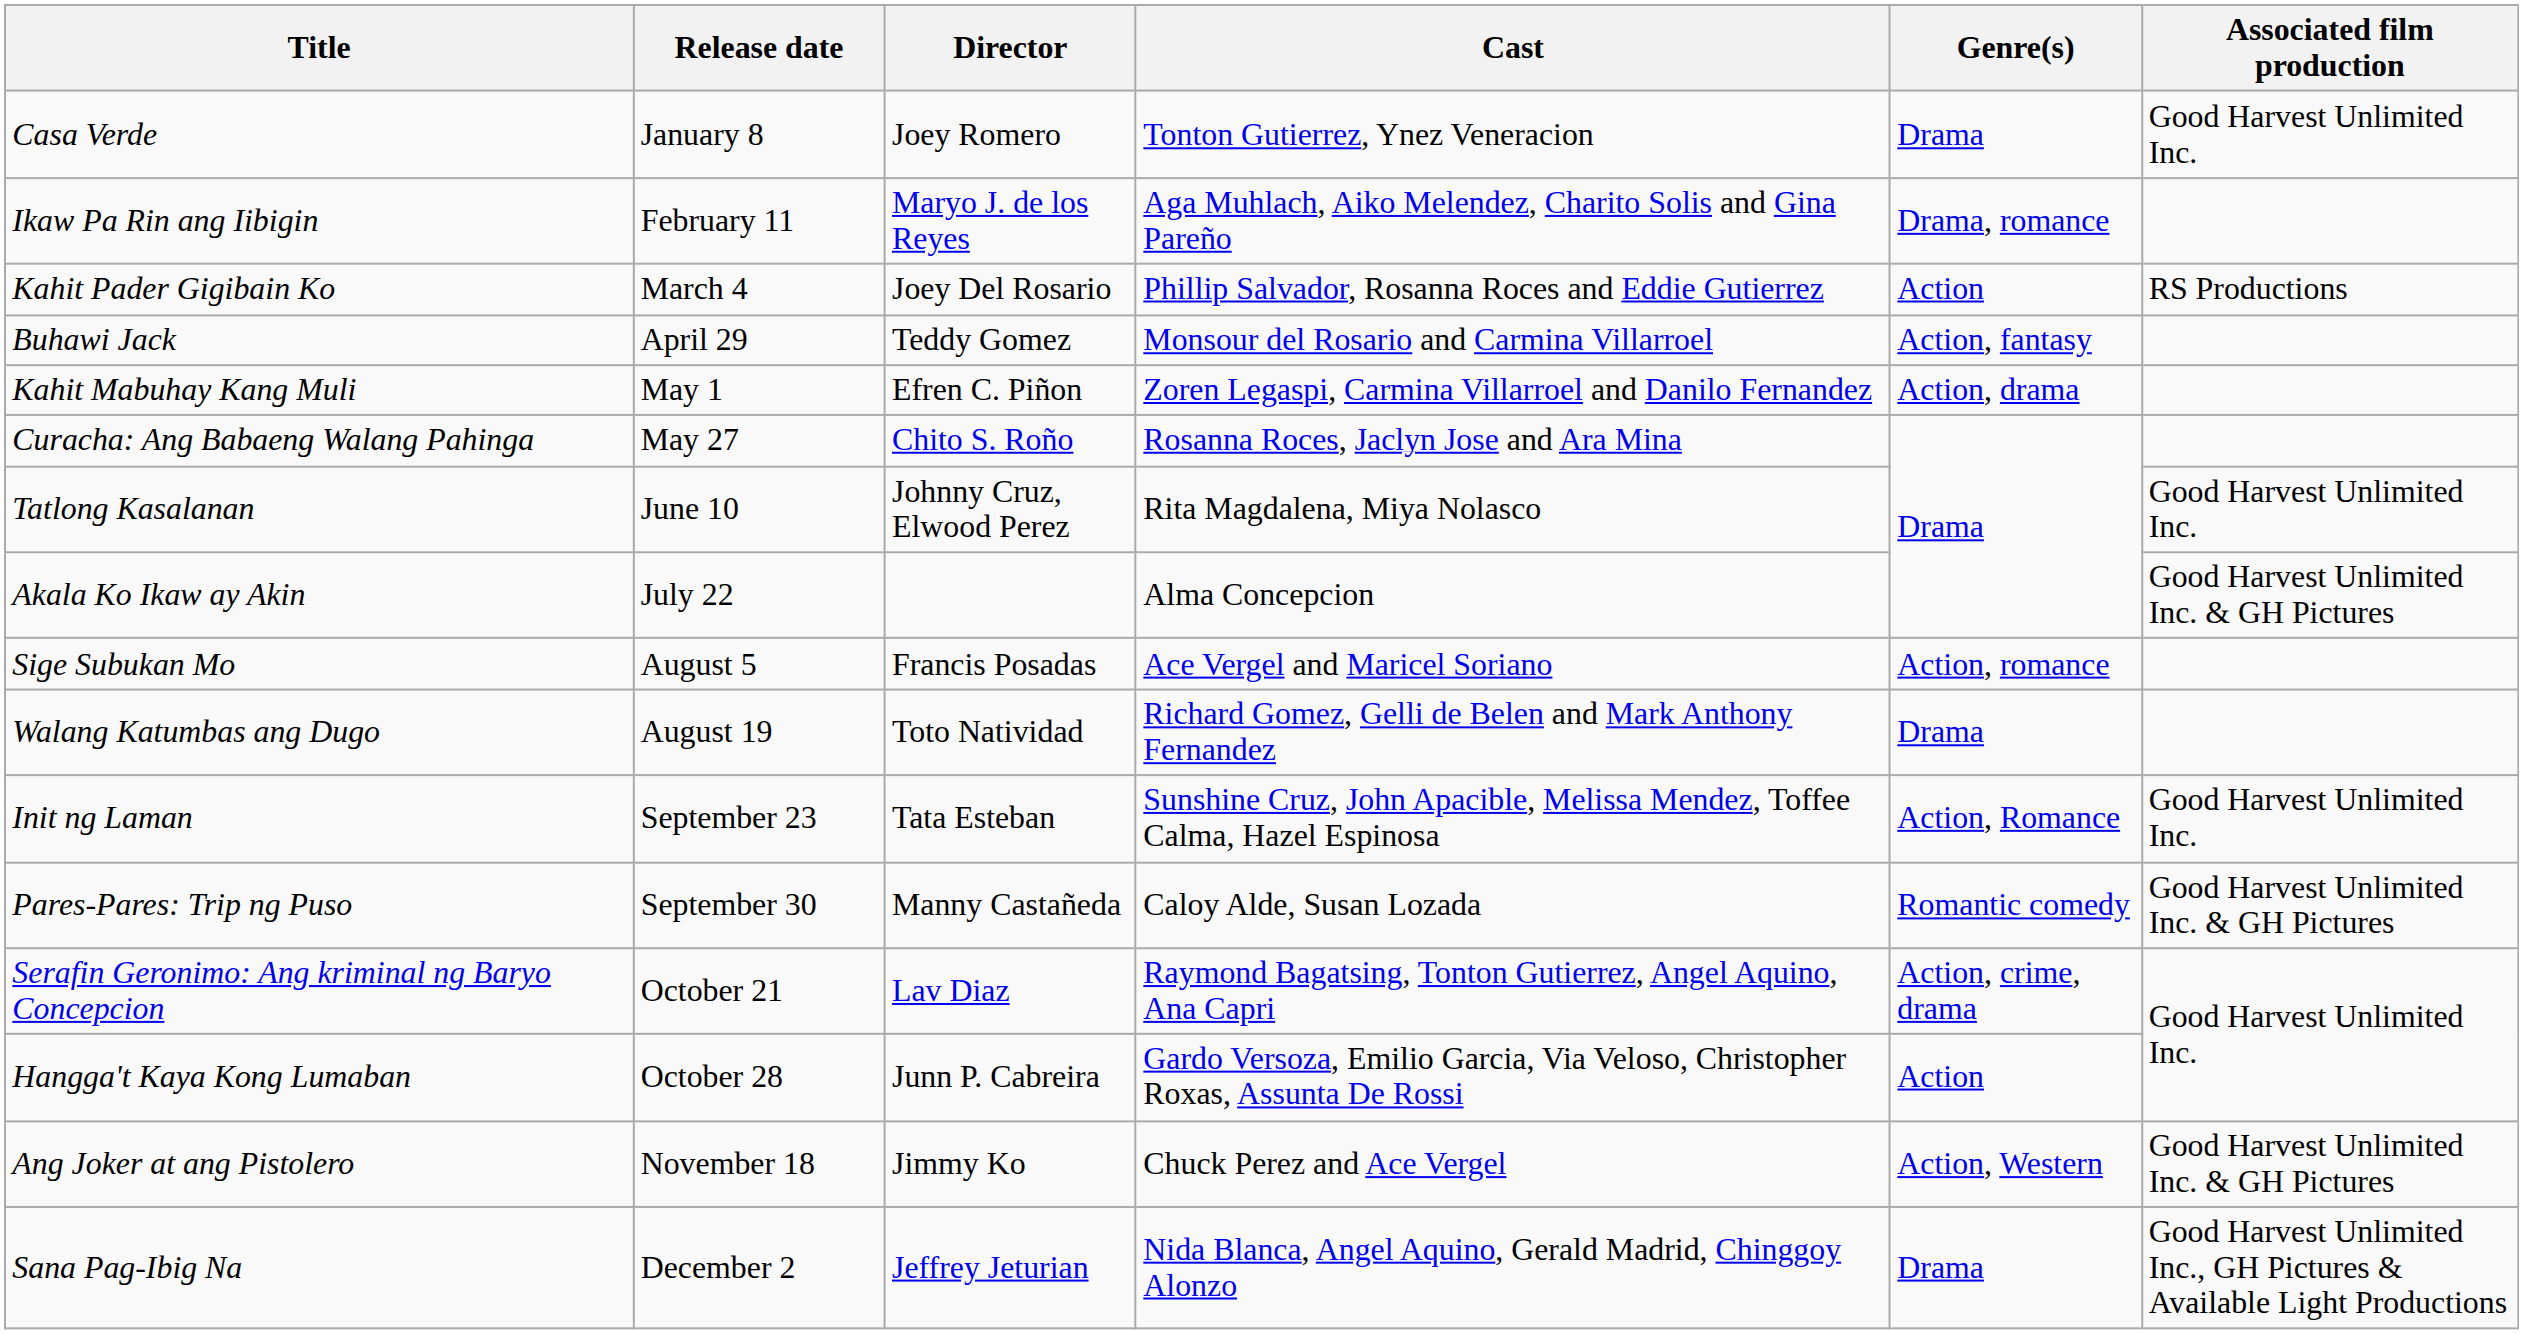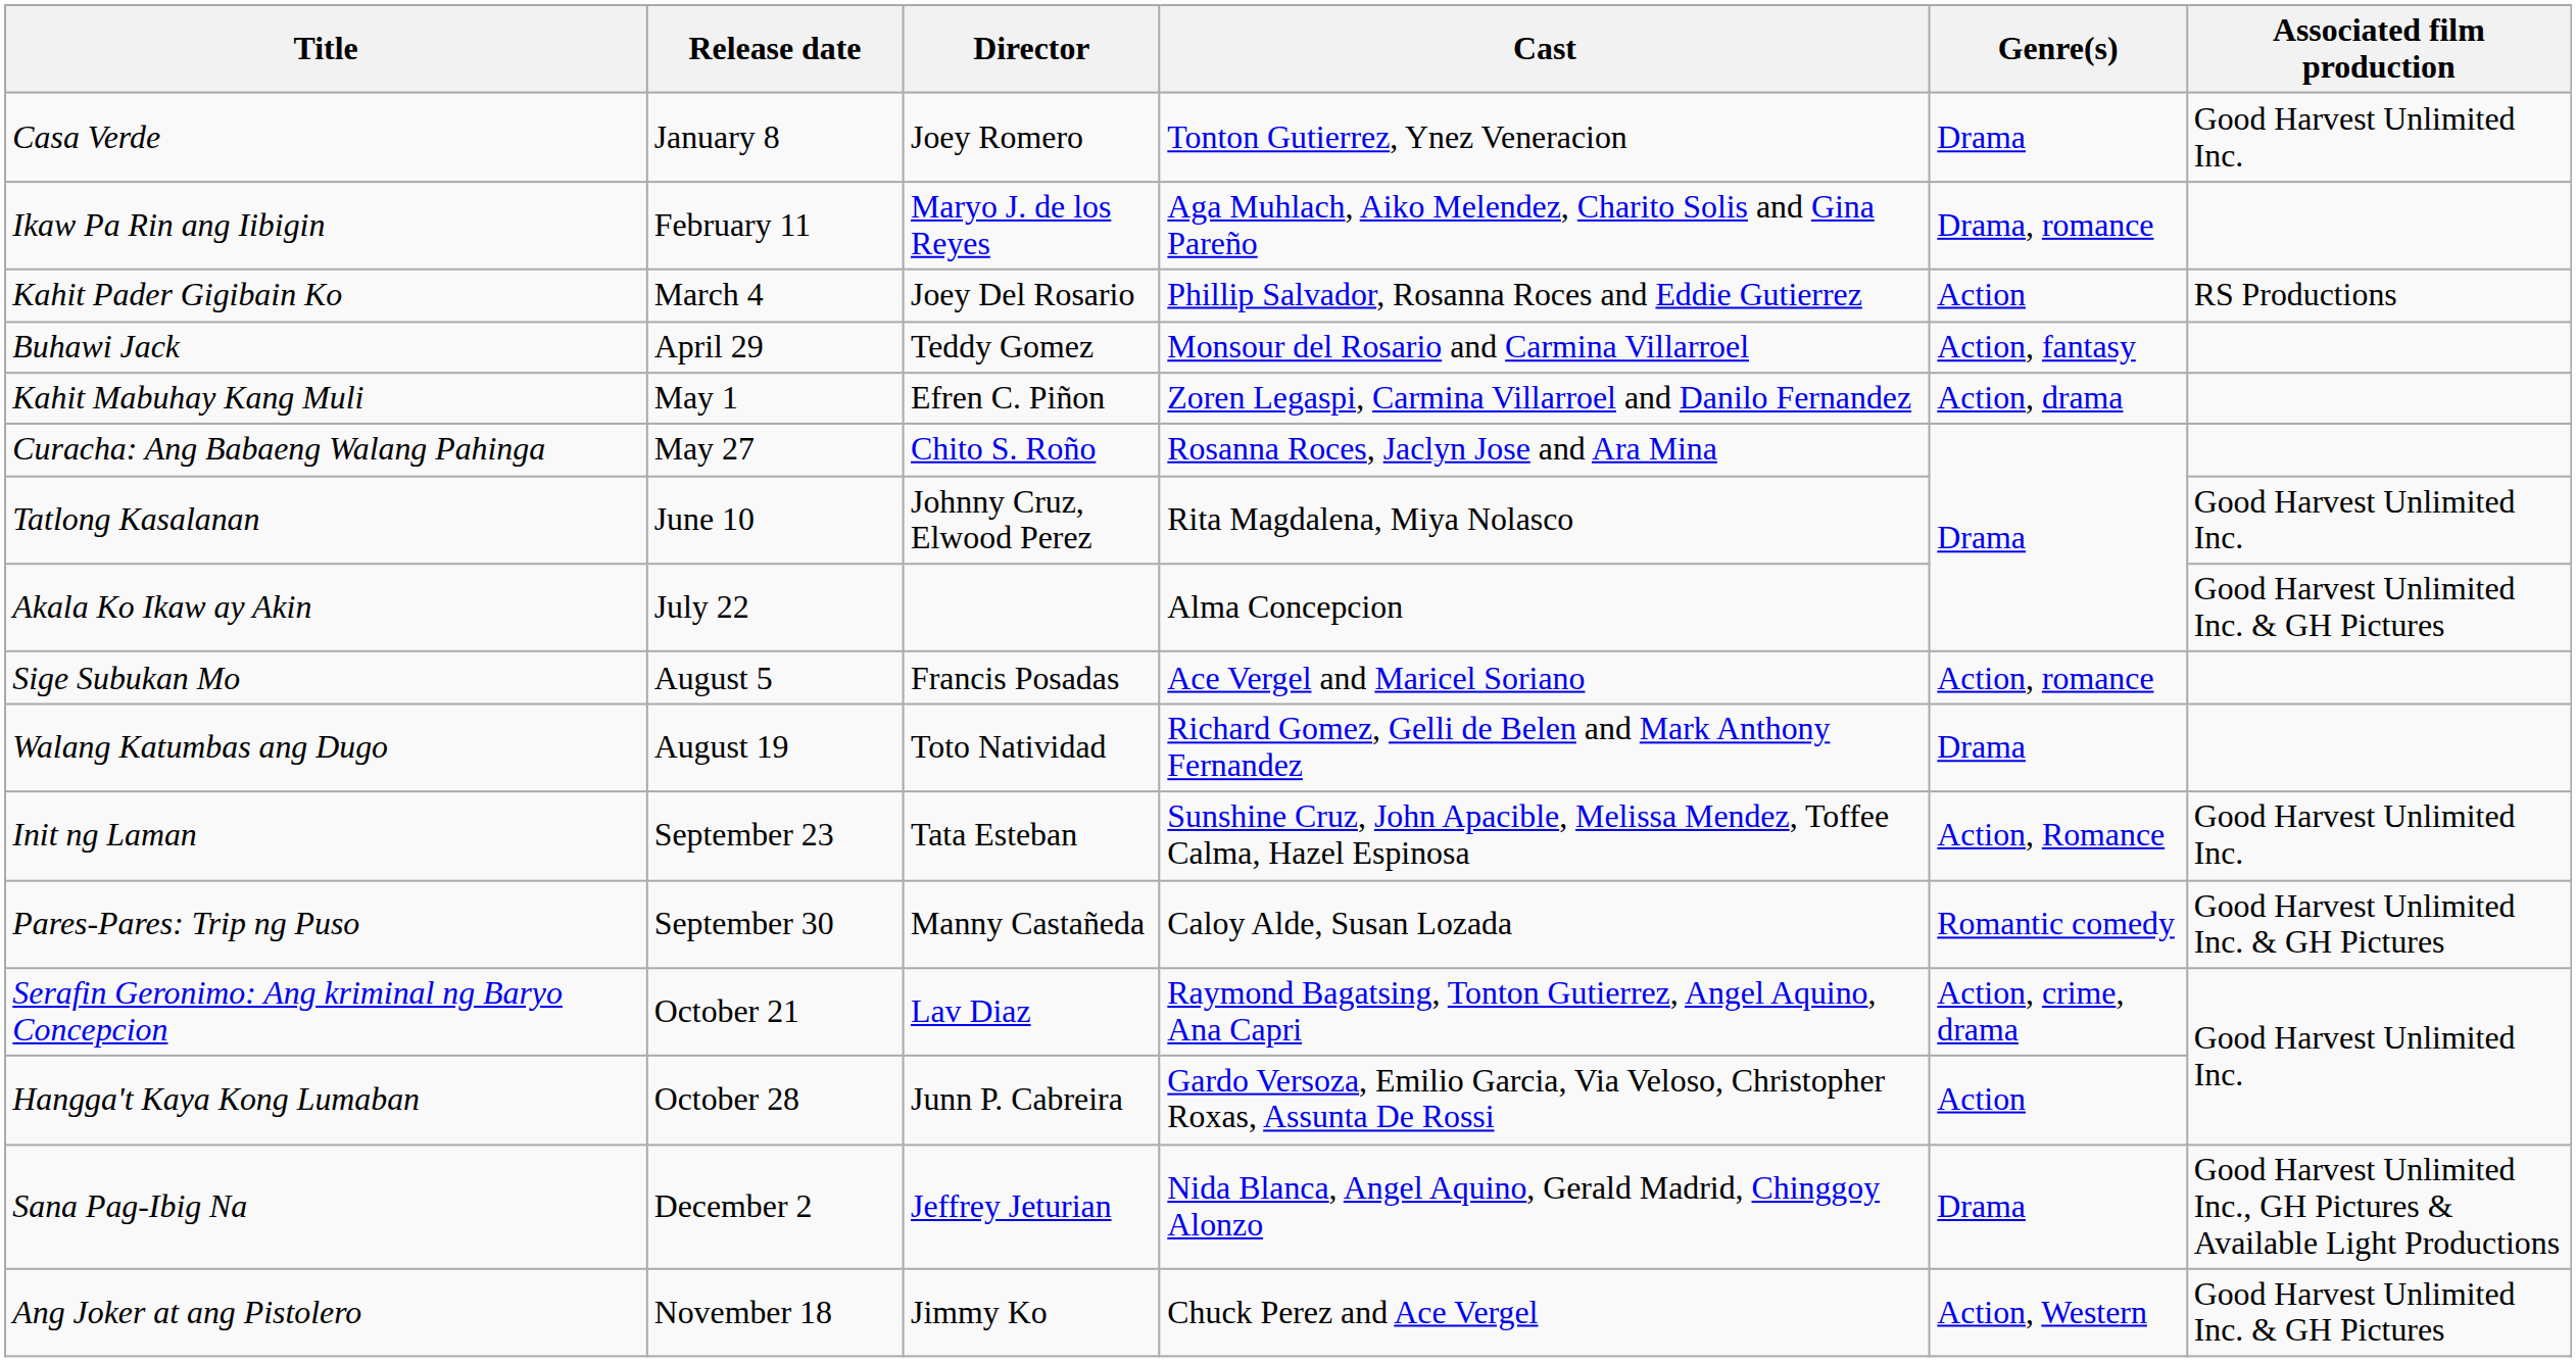rows swapped: Ang Joker at ang Pistolero <-> Sana Pag-Ibig Na
